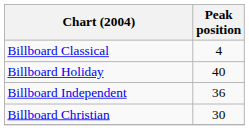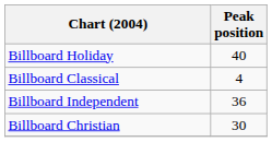rows swapped: Billboard Holiday <-> Billboard Classical
